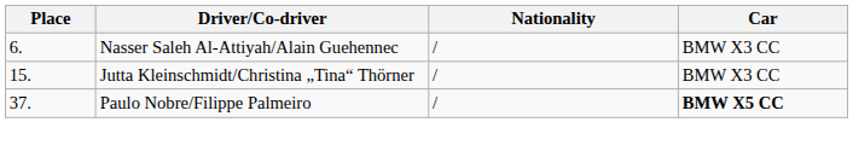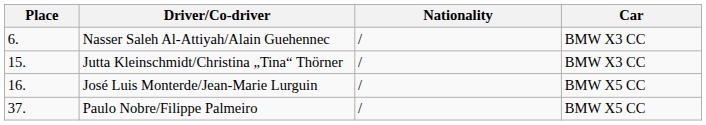+ row: 16. | José Luis Monterde/Jean-Marie Lurguin | / | BMW X5 CC
Paulo Nobre/Filippe Palmeiro | Car: bold -> normal
